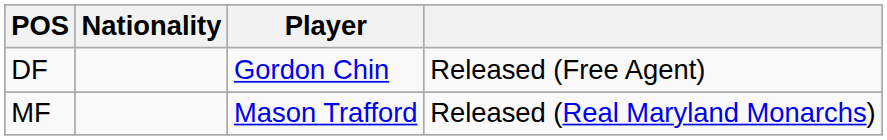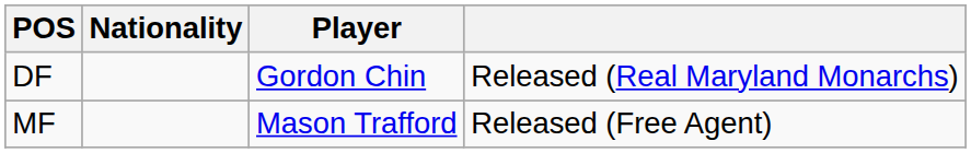DF | column 4: Released (Free Agent) -> Released (Real Maryland Monarchs)
MF | column 4: Released (Real Maryland Monarchs) -> Released (Free Agent)
